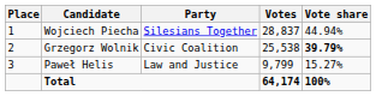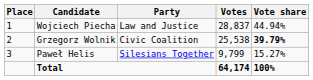Wojciech Piecha | Party: Silesians Together -> Law and Justice
Paweł Helis | Party: Law and Justice -> Silesians Together
